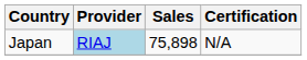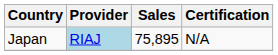Japan | Sales: 75,898 -> 75,895
